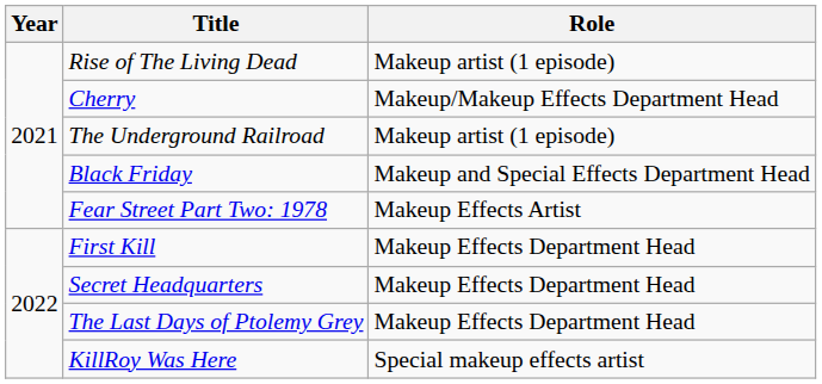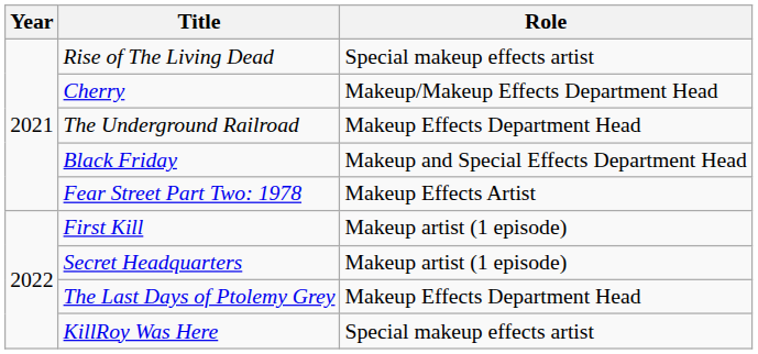Rise of The Living Dead | Role: Makeup artist (1 episode) -> Special makeup effects artist
The Underground Railroad | Role: Makeup artist (1 episode) -> Makeup Effects Department Head
First Kill | Role: Makeup Effects Department Head -> Makeup artist (1 episode)
Secret Headquarters | Role: Makeup Effects Department Head -> Makeup artist (1 episode)
